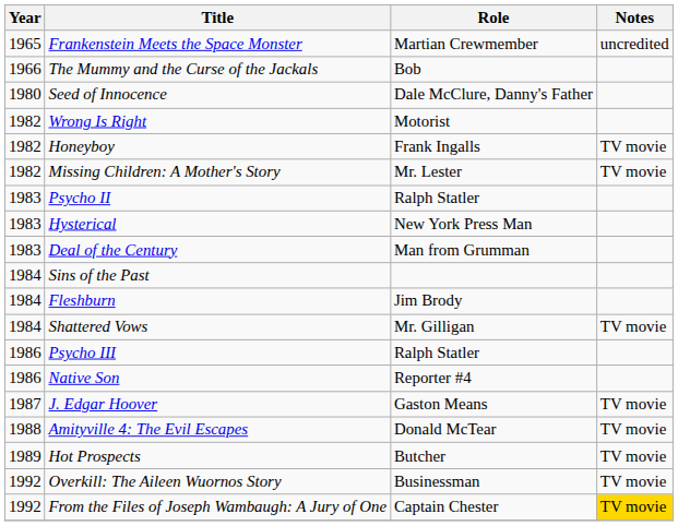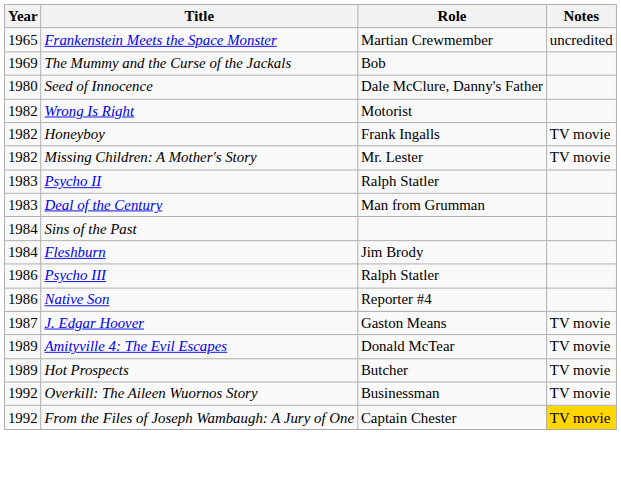The Mummy and the Curse of the Jackals | Year: 1966 -> 1969
- row: 1983 | Hysterical | New York Press Man
- row: 1984 | Shattered Vows | Mr. Gilligan | TV movie
Amityville 4: The Evil Escapes | Year: 1988 -> 1989
